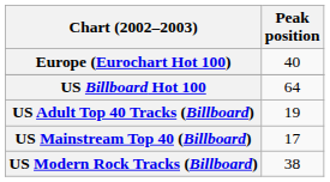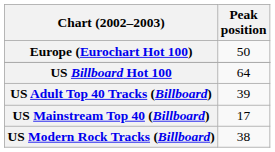Europe (Eurochart Hot 100) | Peak position: 40 -> 50
US Adult Top 40 Tracks (Billboard) | Peak position: 19 -> 39
